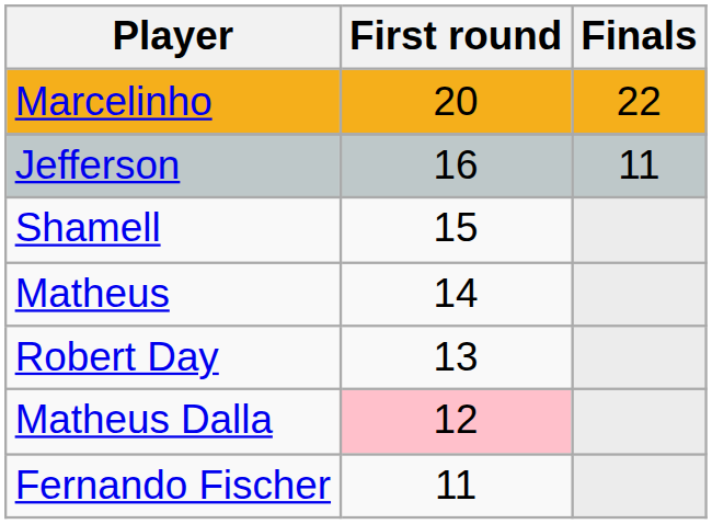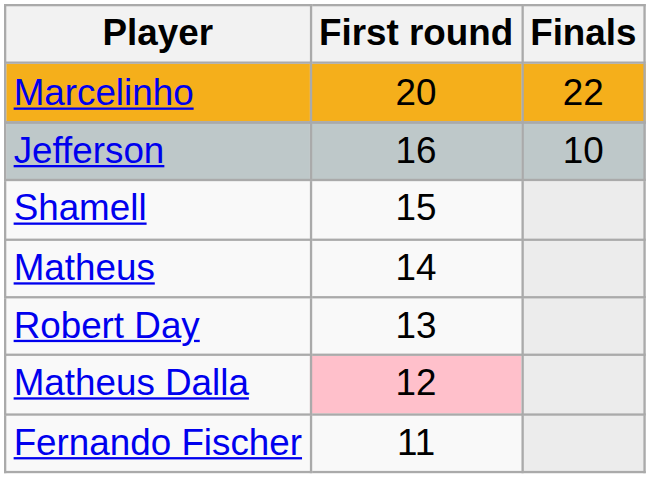Jefferson | Finals: 11 -> 10
